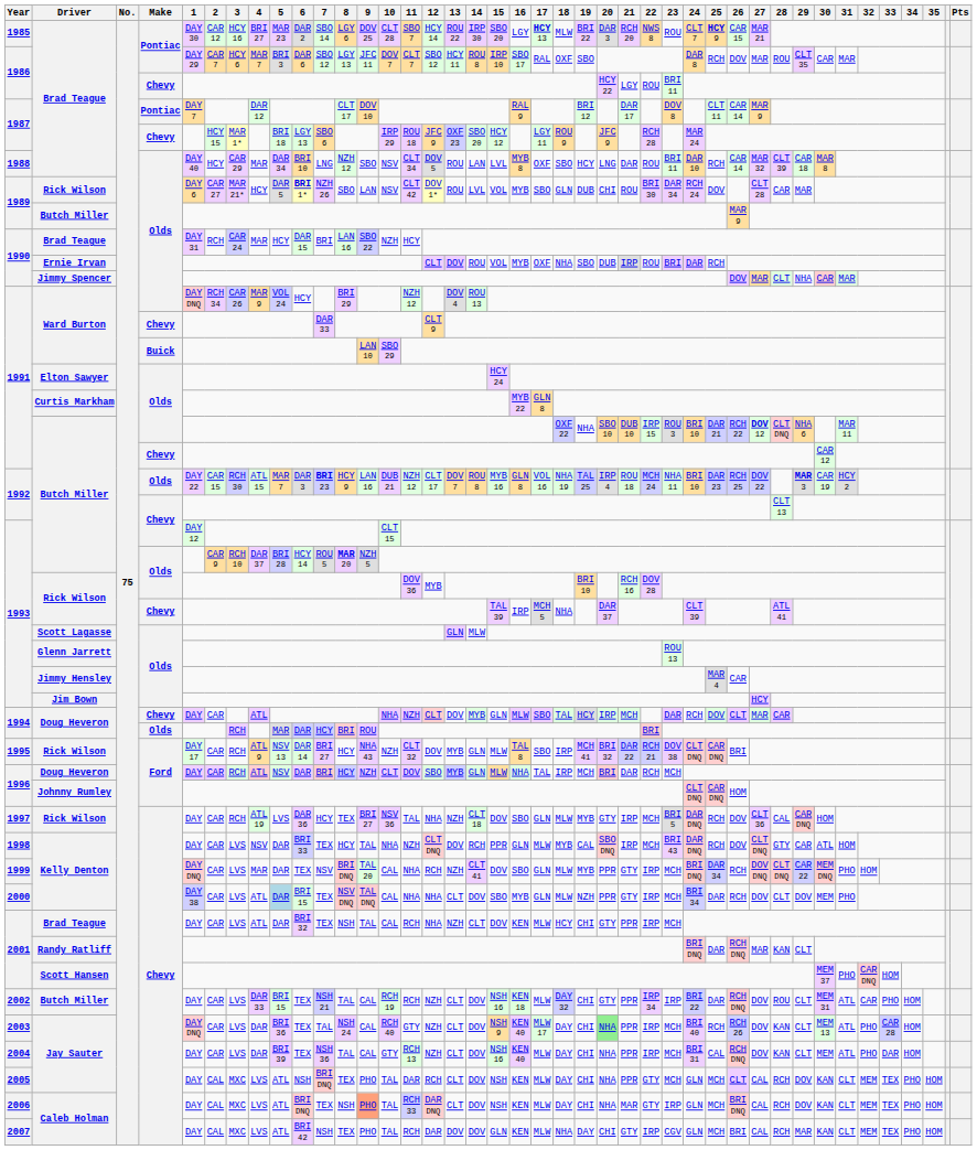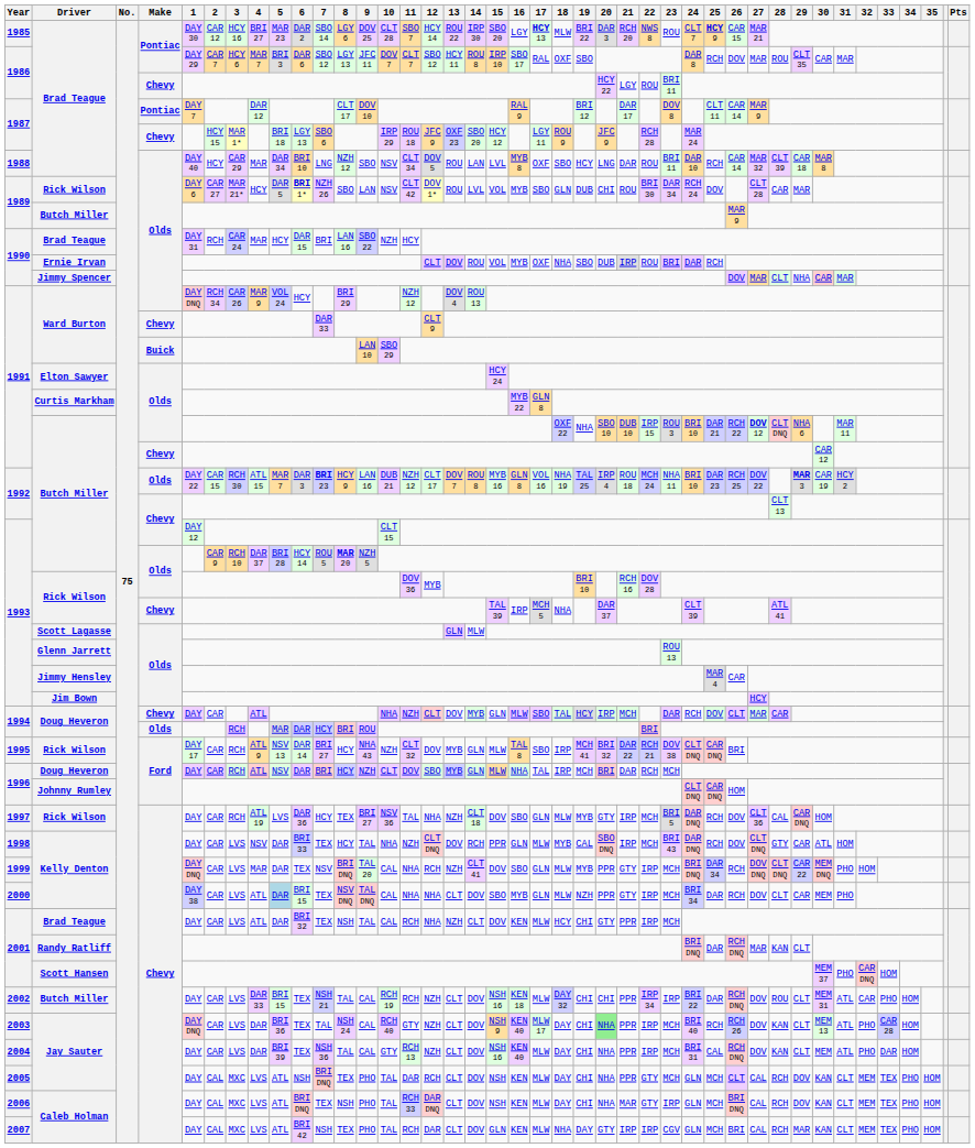2000 | 29: DOV -> CAR
2002 | 20: GTY -> CHI
2006 | 9: lightsalmon background -> no background
2007 | 13: DOV -> CLT
2007 | 20: CHI -> GTY
2007 | 21: GTY -> IRP
